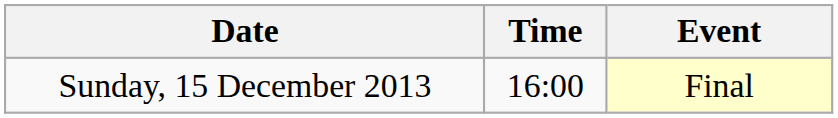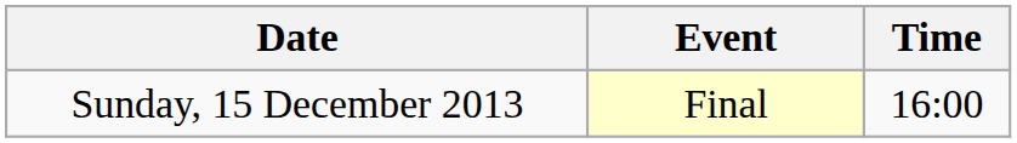columns swapped: Time <-> Event
